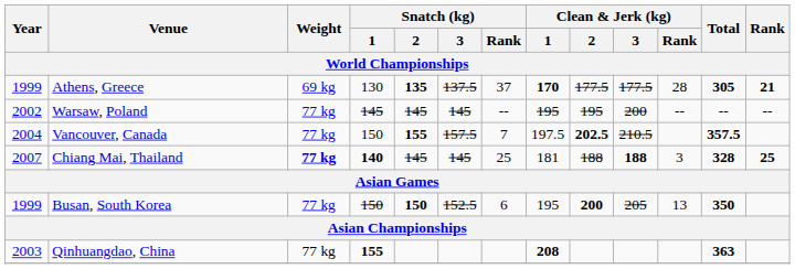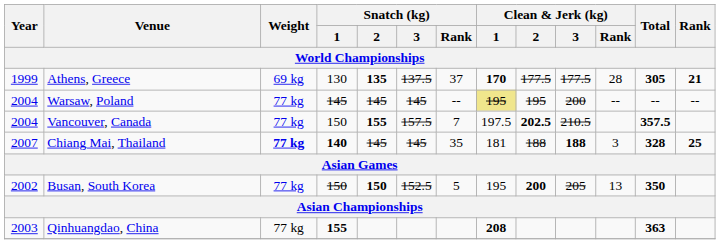Warsaw, Poland | Year: 2002 -> 2004
Warsaw, Poland | Clean & Jerk (kg) / 1: no background -> khaki background
Chiang Mai, Thailand | Snatch (kg) / Rank: 25 -> 35
Busan, South Korea | Year: 1999 -> 2002
Busan, South Korea | Snatch (kg) / Rank: 6 -> 5
